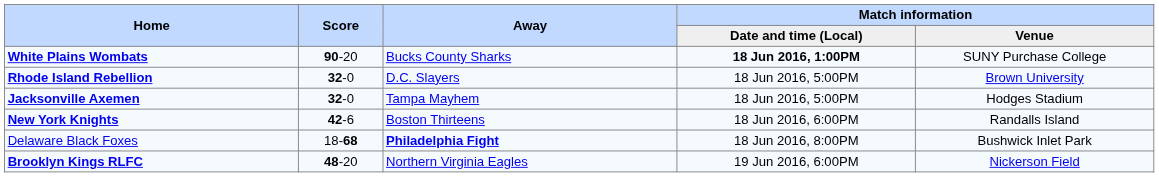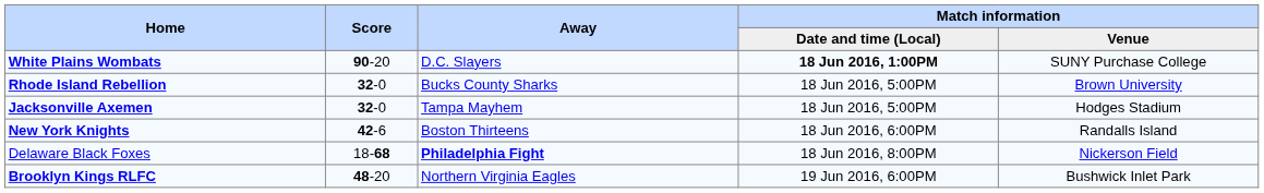White Plains Wombats | Away: Bucks County Sharks -> D.C. Slayers
Rhode Island Rebellion | Away: D.C. Slayers -> Bucks County Sharks
Delaware Black Foxes | Match information / Venue: Bushwick Inlet Park -> Nickerson Field
Brooklyn Kings RLFC | Match information / Venue: Nickerson Field -> Bushwick Inlet Park
